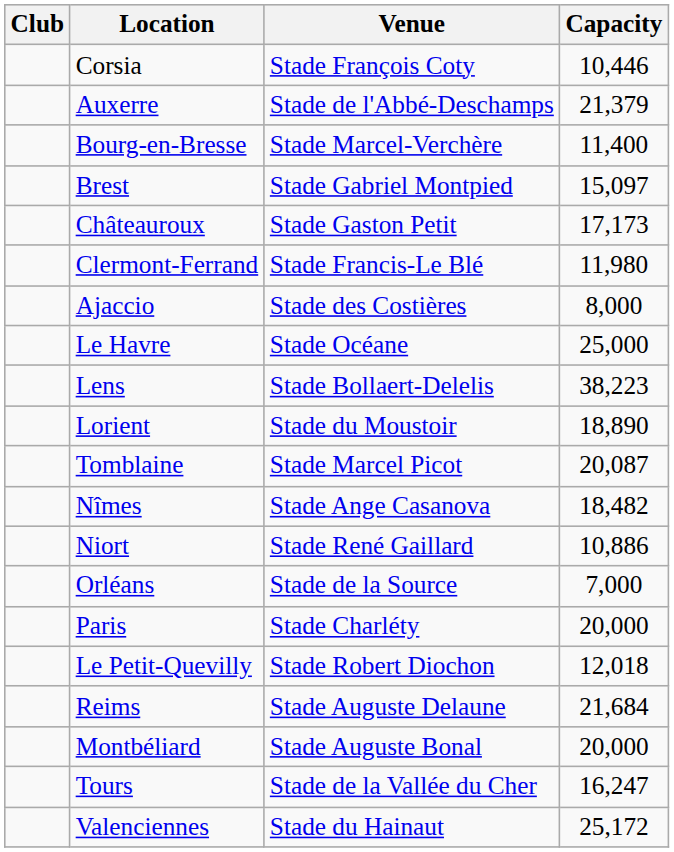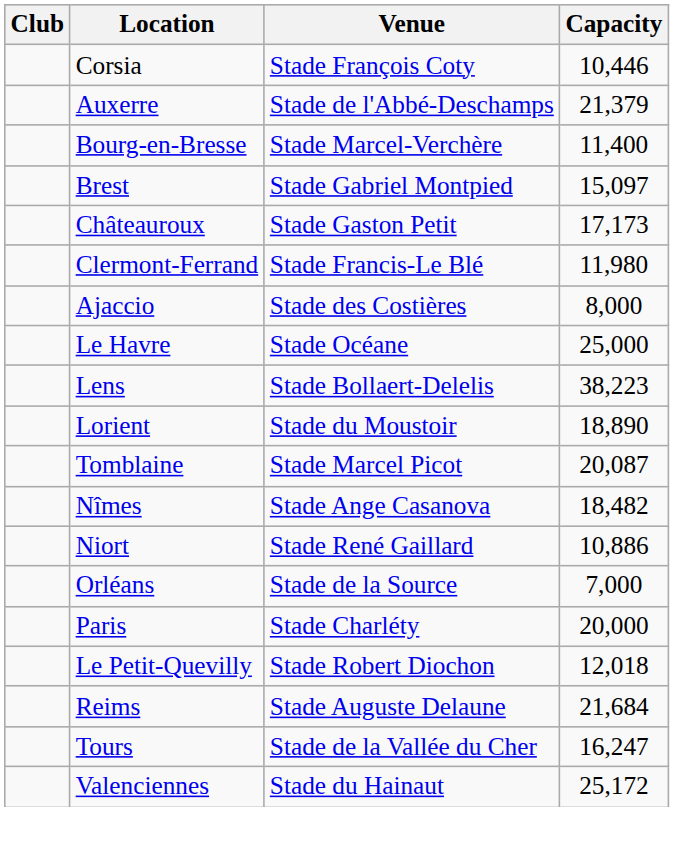- row: Montbéliard | Stade Auguste Bonal | 20,000
